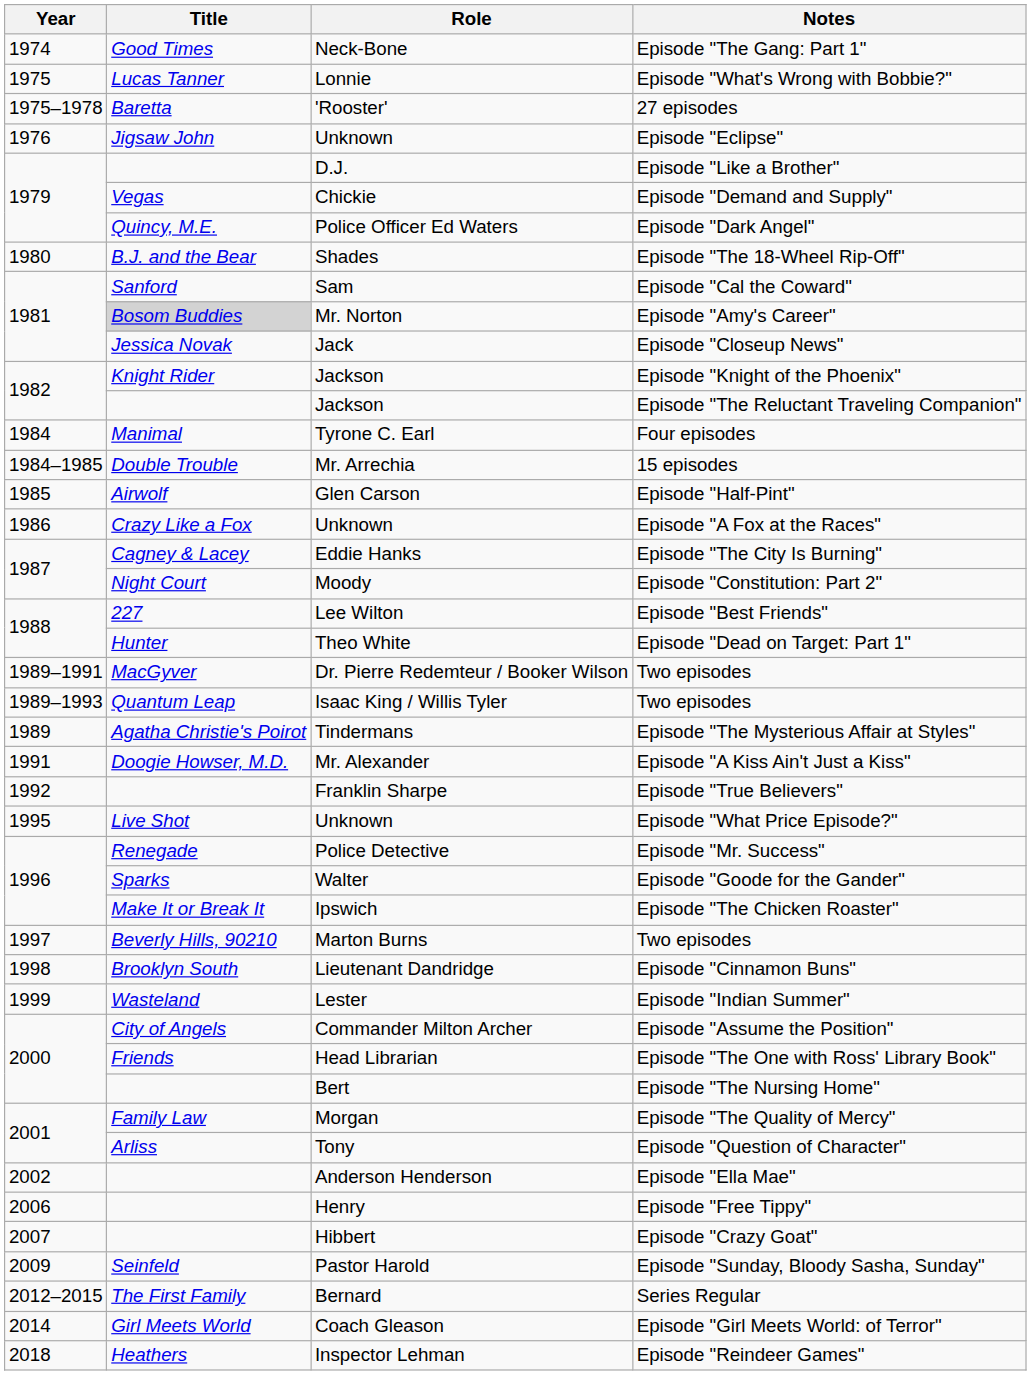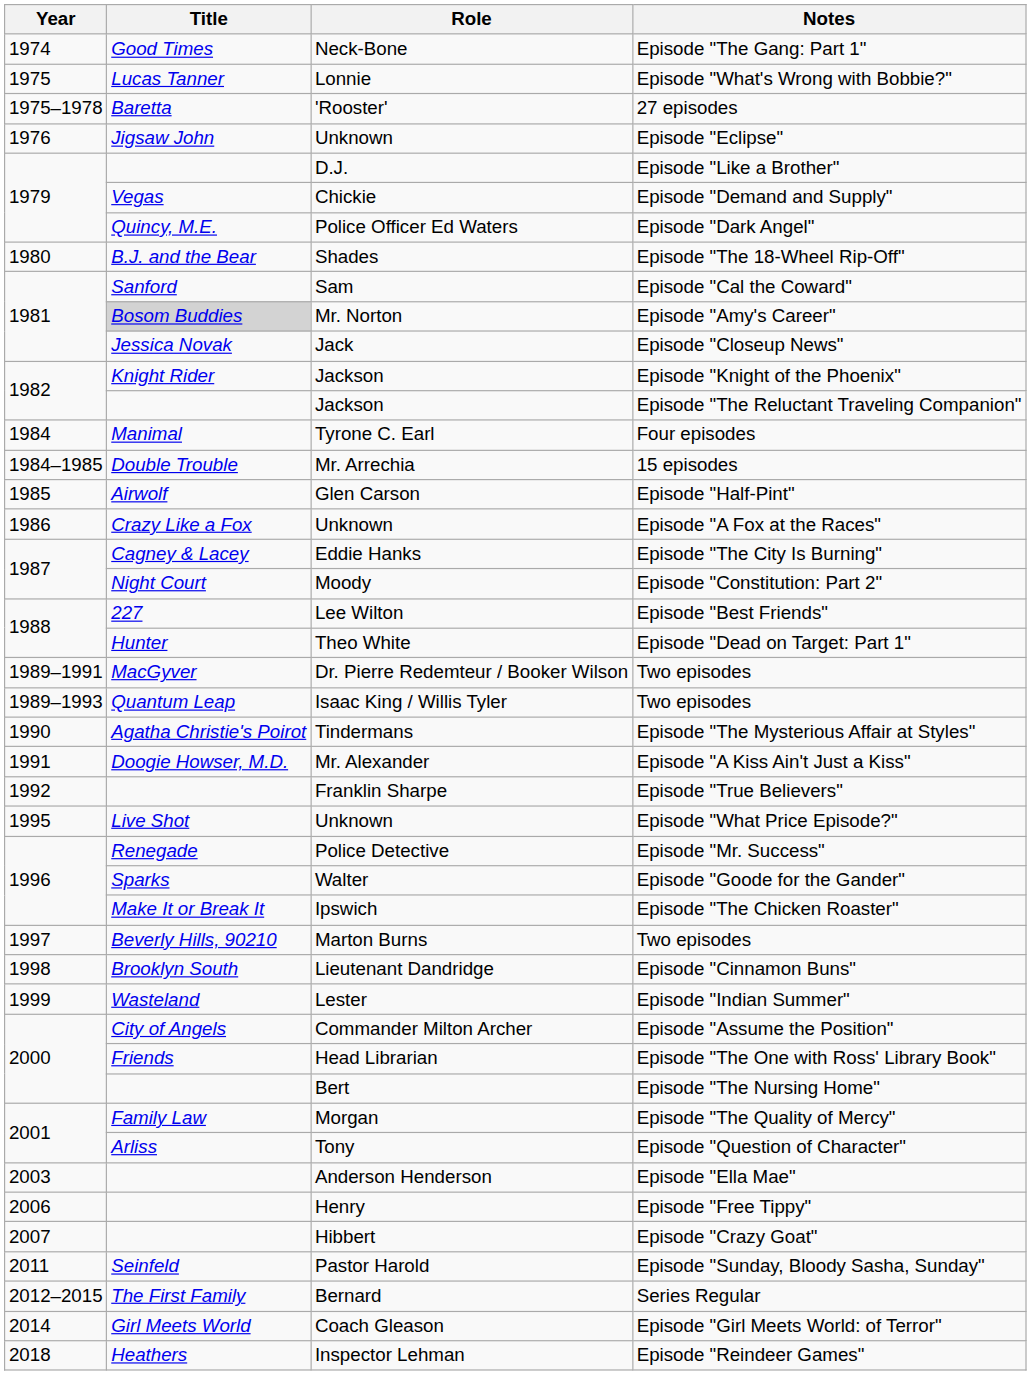Episode "The Mysterious Affair at Styles" | Year: 1989 -> 1990
Episode "Ella Mae" | Year: 2002 -> 2003
Episode "Sunday, Bloody Sasha, Sunday" | Year: 2009 -> 2011
